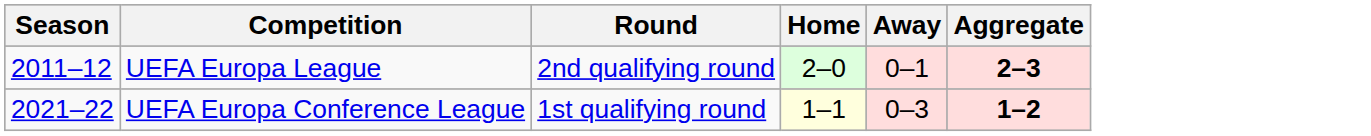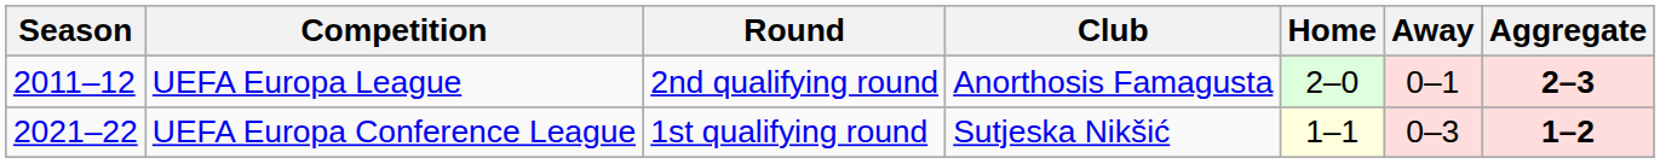+ column: Club | Anorthosis Famagusta | Sutjeska Nikšić
